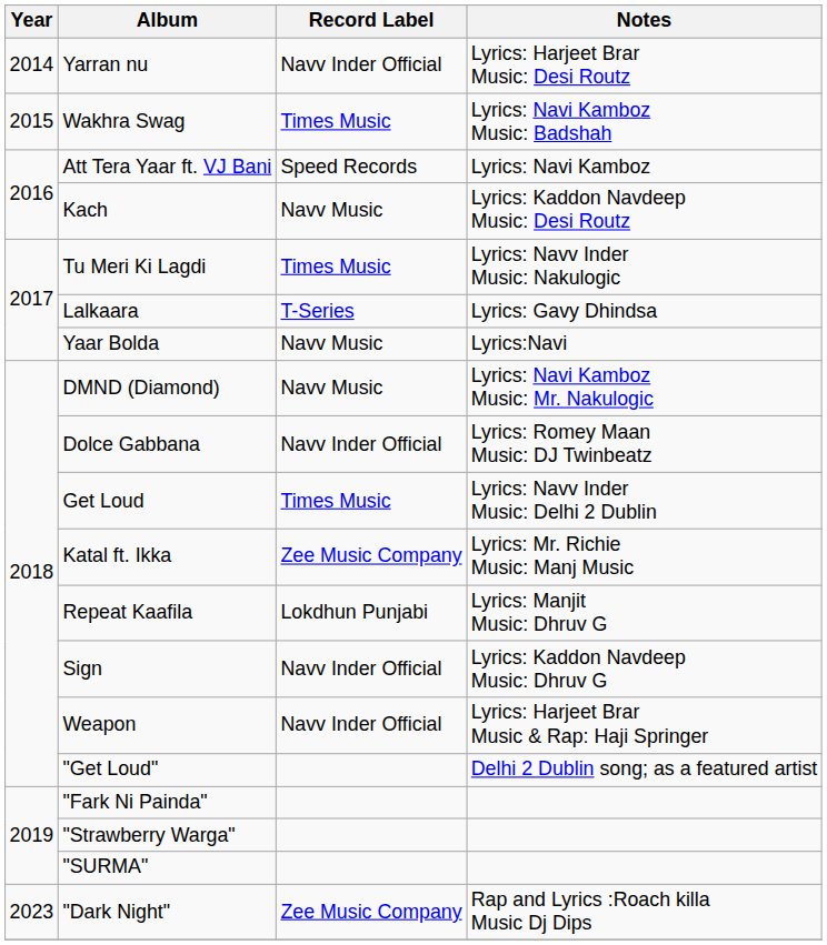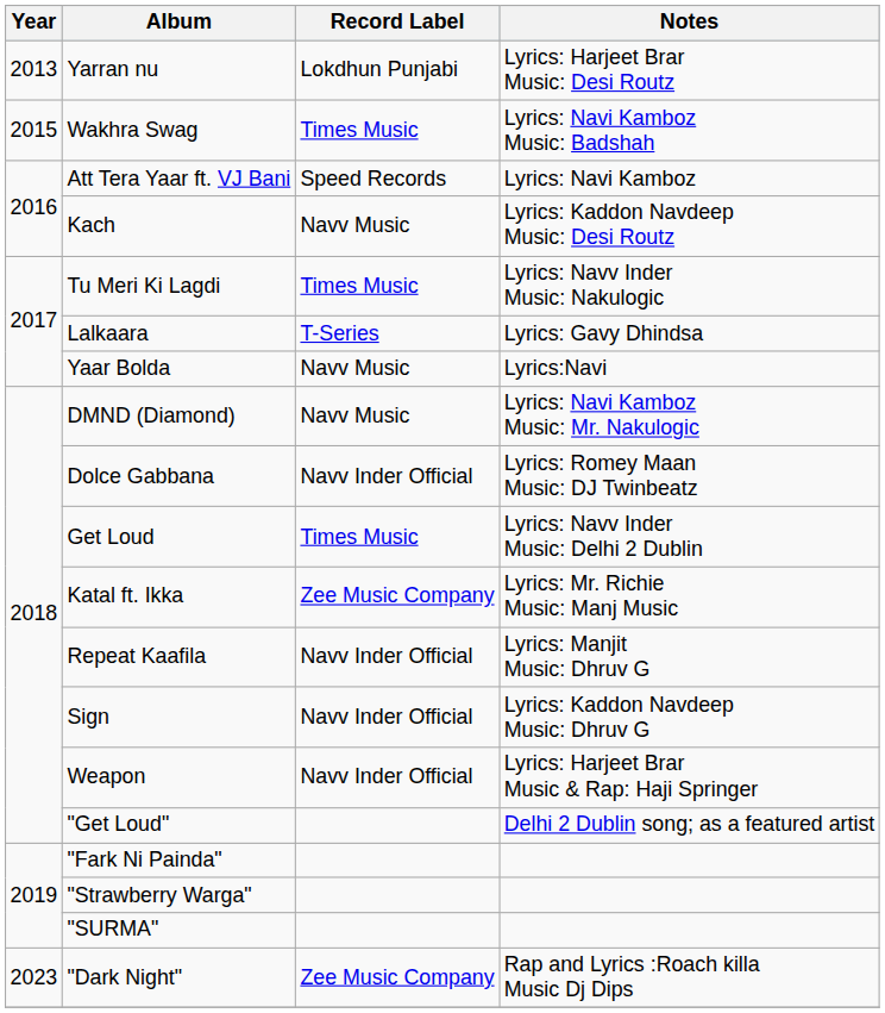Yarran nu | Year: 2014 -> 2013
Yarran nu | Record Label: Navv Inder Official -> Lokdhun Punjabi
Repeat Kaafila | Record Label: Lokdhun Punjabi -> Navv Inder Official
